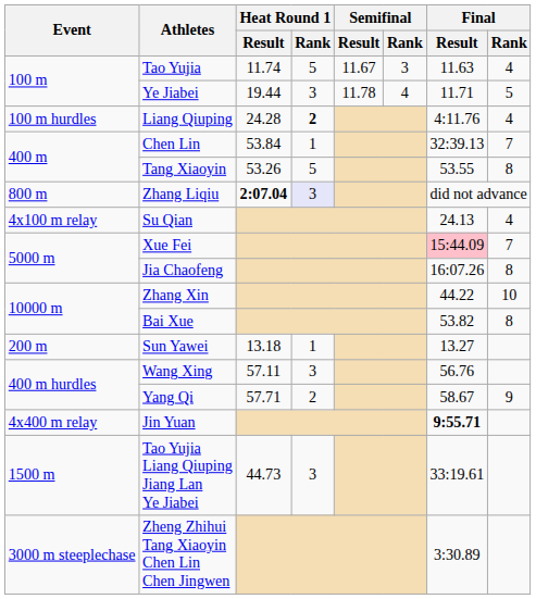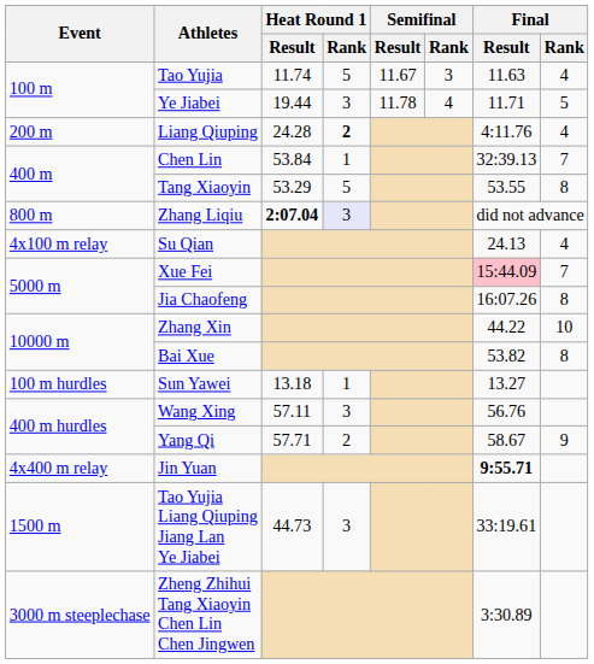Liang Qiuping | Event: 100 m hurdles -> 200 m
Tang Xiaoyin | Heat Round 1 / Result: 53.26 -> 53.29
Sun Yawei | Event: 200 m -> 100 m hurdles
